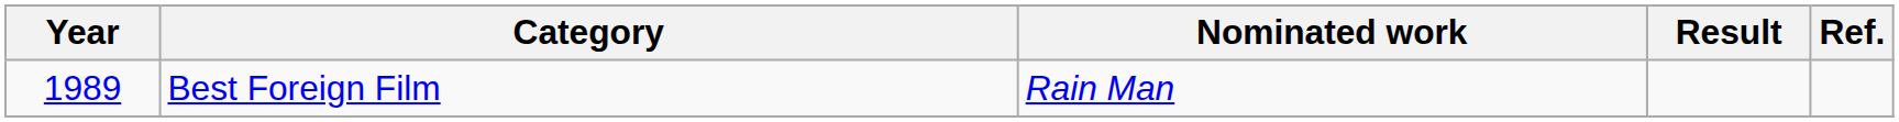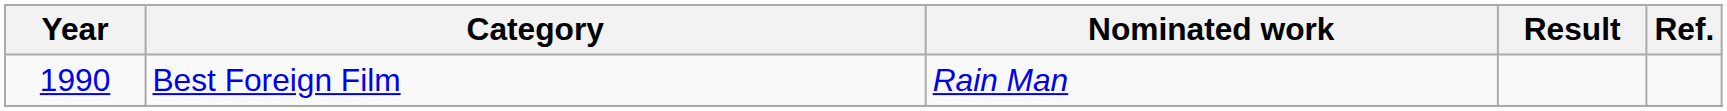Best Foreign Film | Year: 1989 -> 1990
